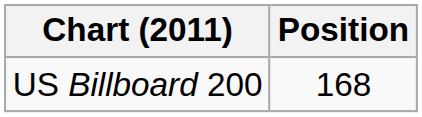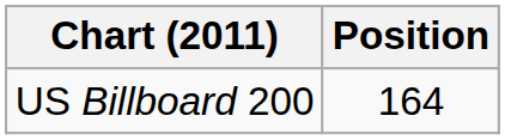US Billboard 200 | Position: 168 -> 164
